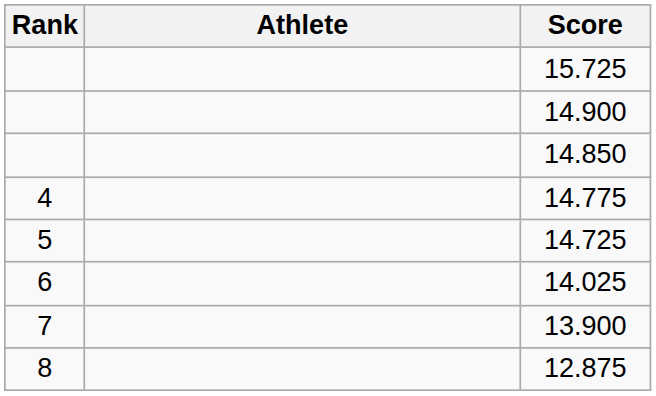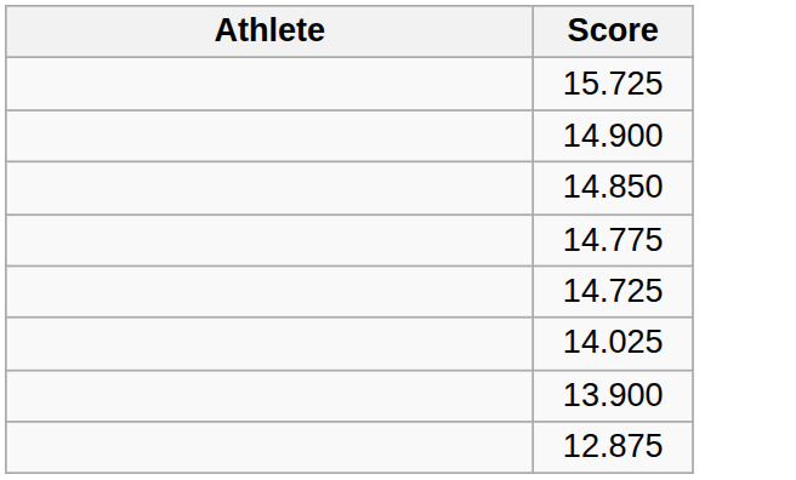- column: Rank | 4 | 5 | 6 | 7 | 8
